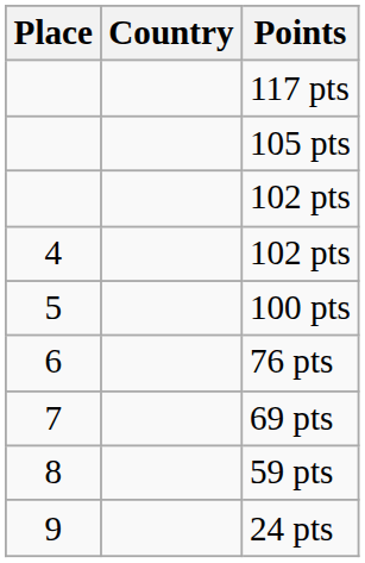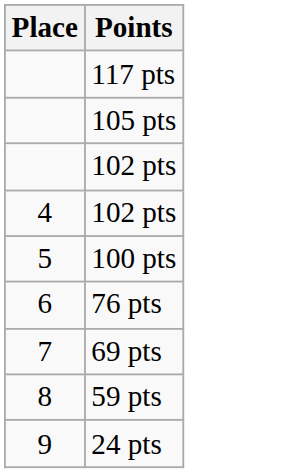- column: Country
